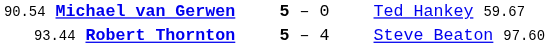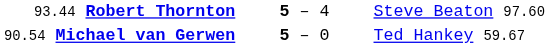rows swapped: 93.44 Robert Thornton <-> 90.54 Michael van Gerwen
